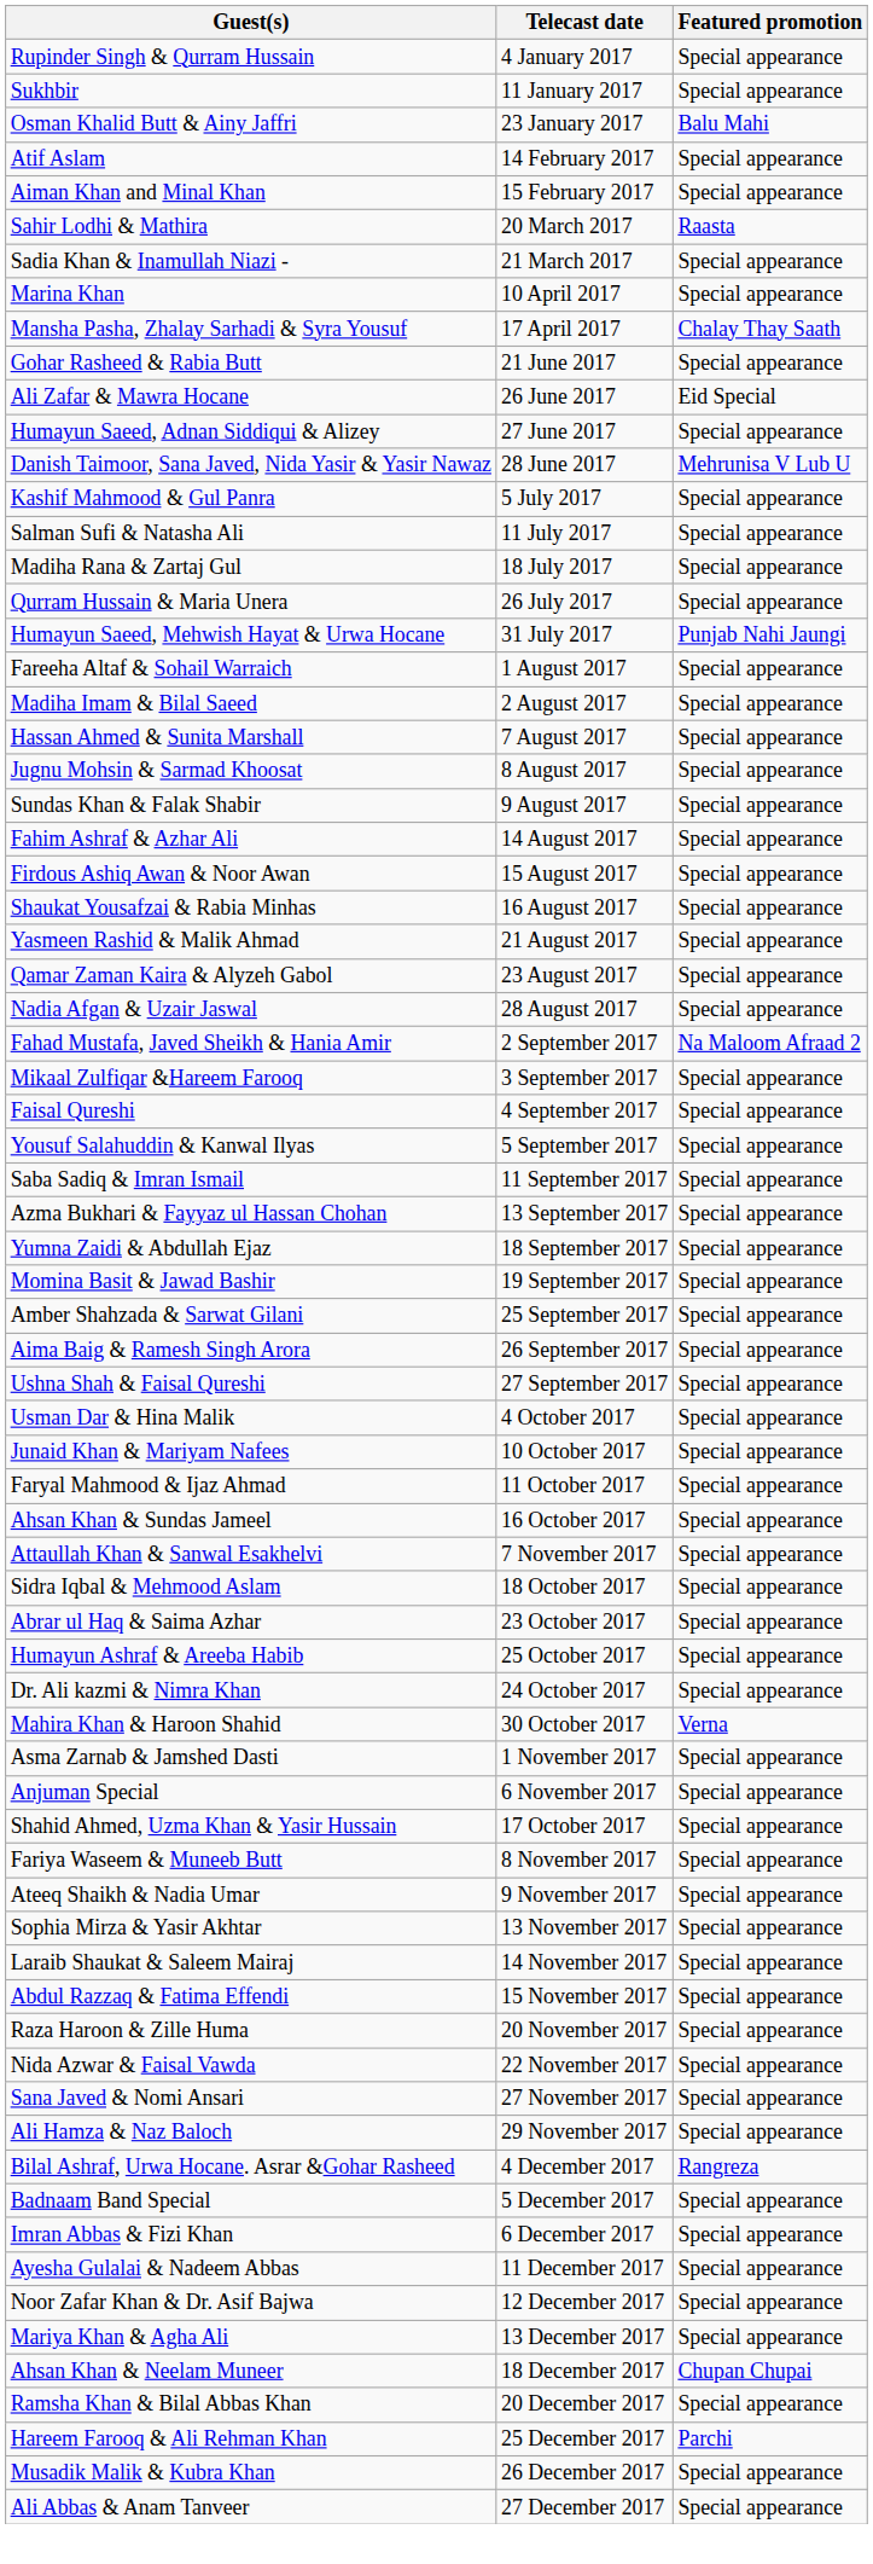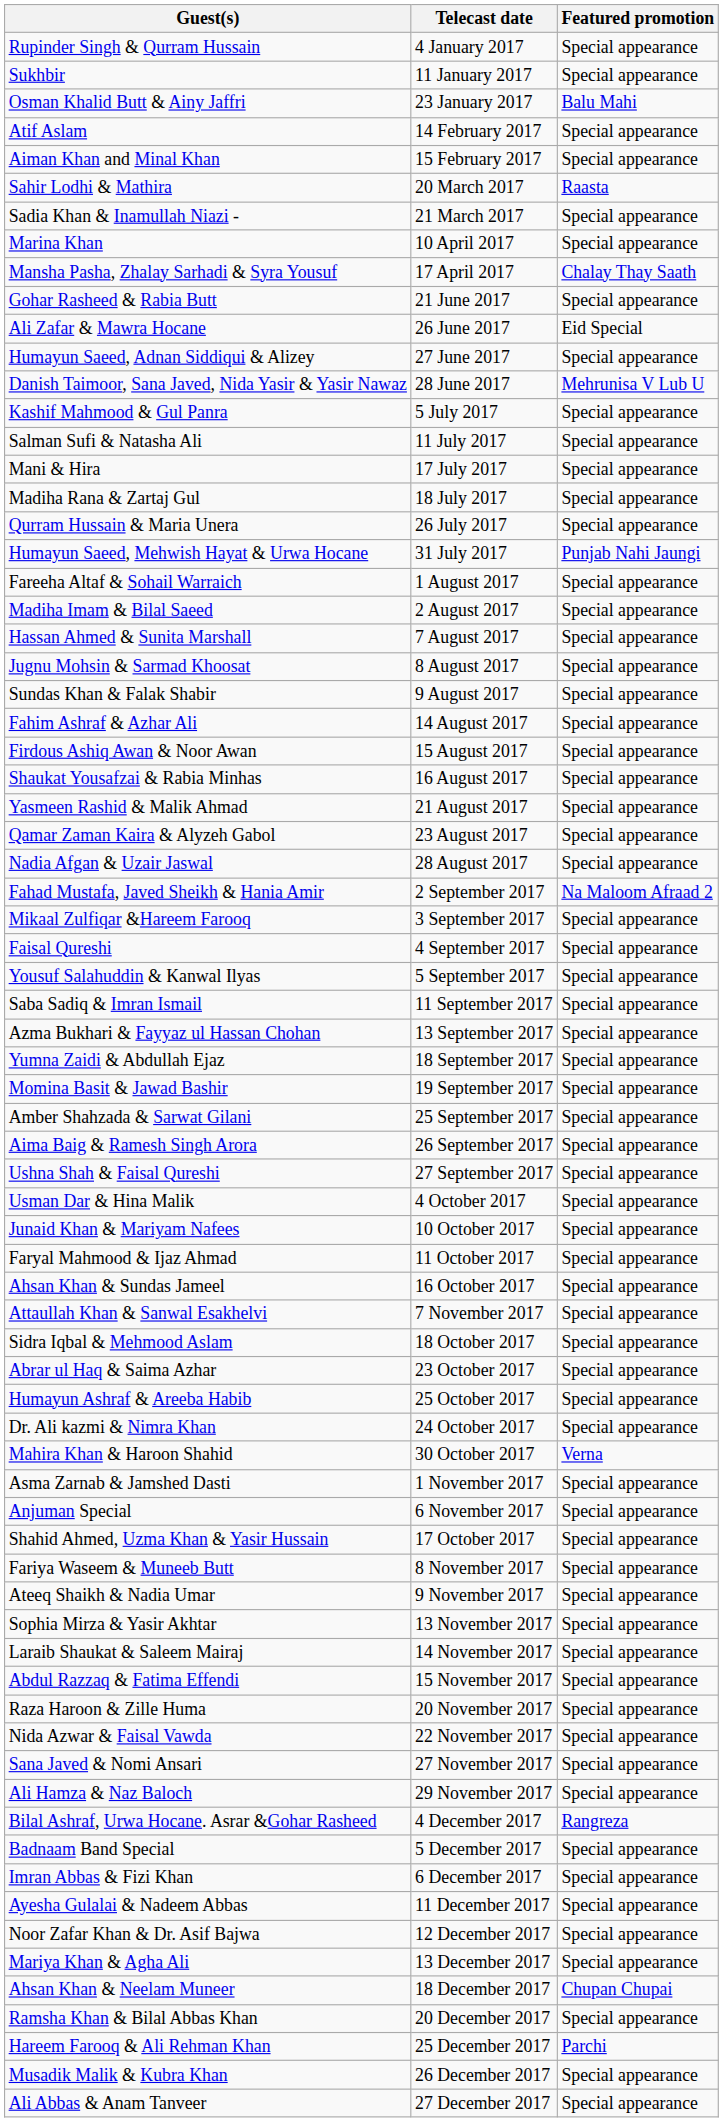+ row: Mani & Hira | 17 July 2017 | Special appearance
